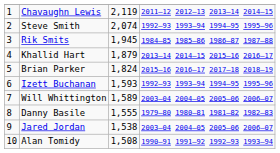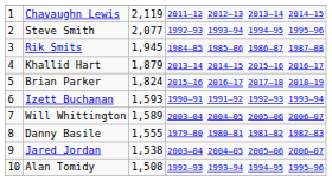Steve Smith | column 3: 2,074 -> 2,077
Izett Buchanan | column 4: 1992–93 1993–94 1994–95 1995–96 -> 1990–91 1991–92 1992–93 1993–94
Alan Tomidy | column 4: 1990–91 1991–92 1992–93 1993–94 -> 1992–93 1993–94 1994–95 1995–96
